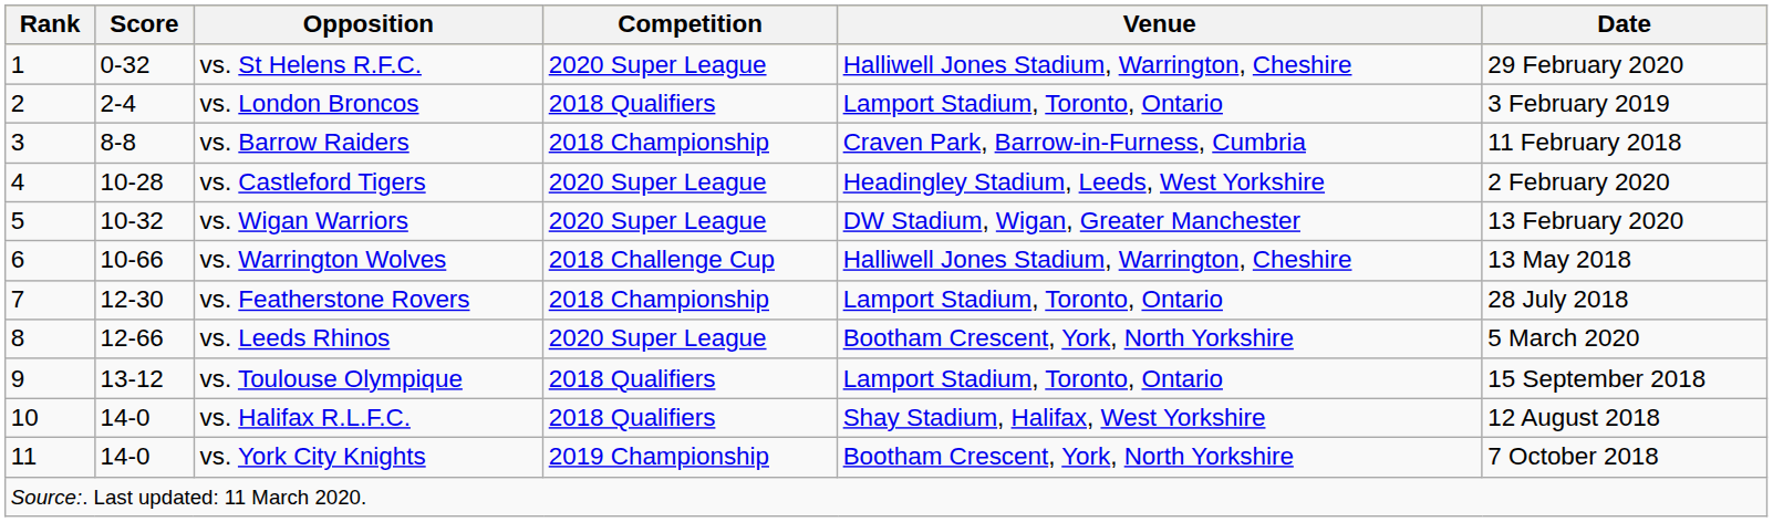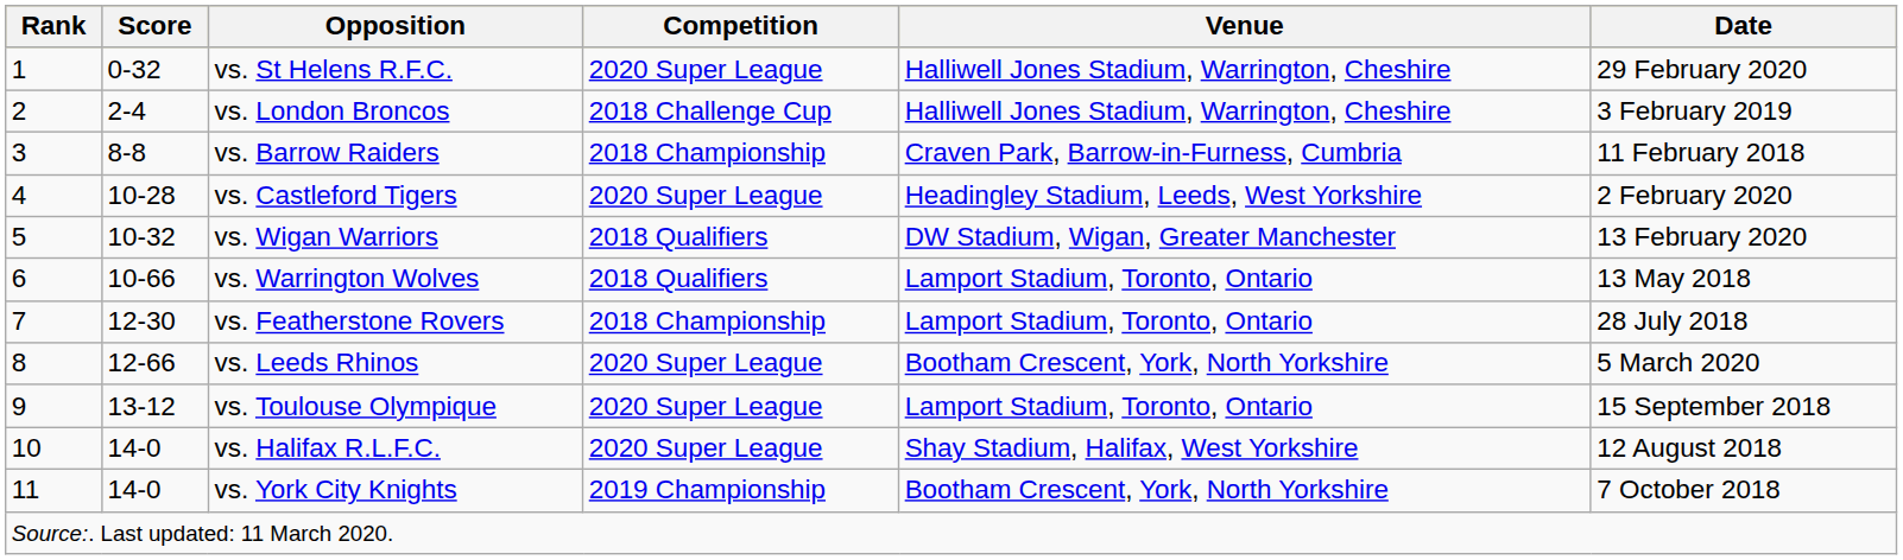vs. London Broncos | Competition: 2018 Qualifiers -> 2018 Challenge Cup
vs. London Broncos | Venue: Lamport Stadium, Toronto, Ontario -> Halliwell Jones Stadium, Warrington, Cheshire
vs. Wigan Warriors | Competition: 2020 Super League -> 2018 Qualifiers
vs. Warrington Wolves | Competition: 2018 Challenge Cup -> 2018 Qualifiers
vs. Warrington Wolves | Venue: Halliwell Jones Stadium, Warrington, Cheshire -> Lamport Stadium, Toronto, Ontario
vs. Toulouse Olympique | Competition: 2018 Qualifiers -> 2020 Super League
vs. Halifax R.L.F.C. | Competition: 2018 Qualifiers -> 2020 Super League
